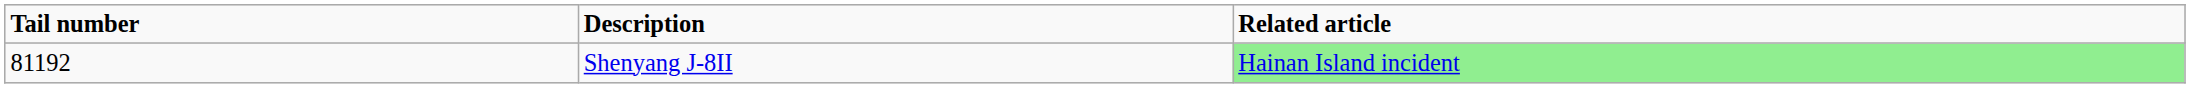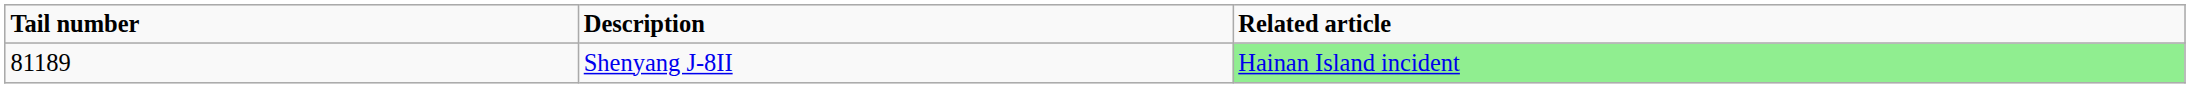Shenyang J-8II | Tail number: 81192 -> 81189
